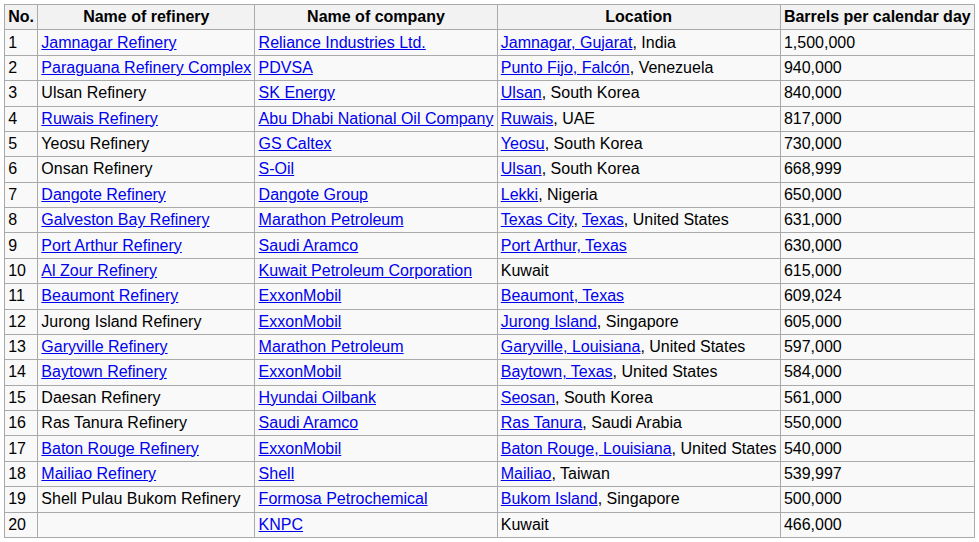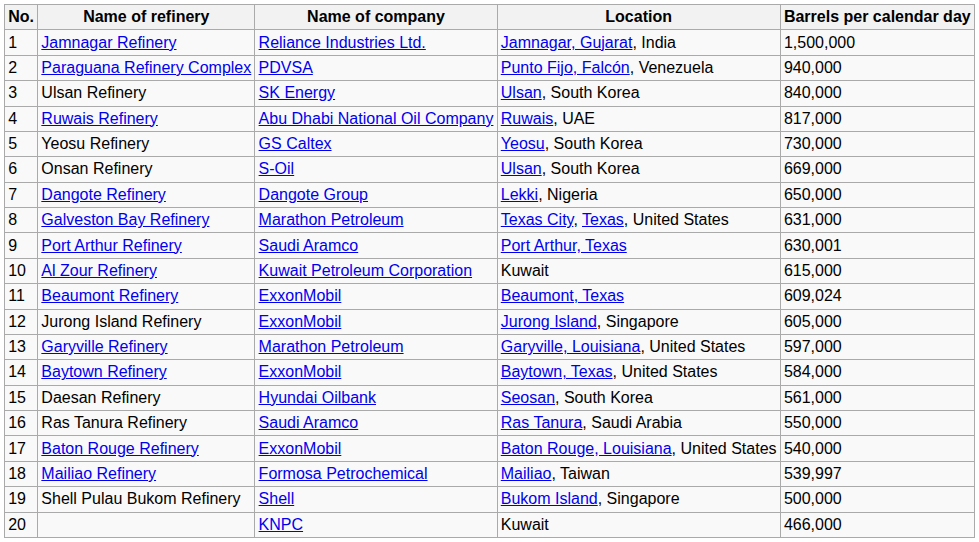Onsan Refinery | Barrels per calendar day: 668,999 -> 669,000
Port Arthur Refinery | Barrels per calendar day: 630,000 -> 630,001
Mailiao Refinery | Name of company: Shell -> Formosa Petrochemical
Shell Pulau Bukom Refinery | Name of company: Formosa Petrochemical -> Shell
